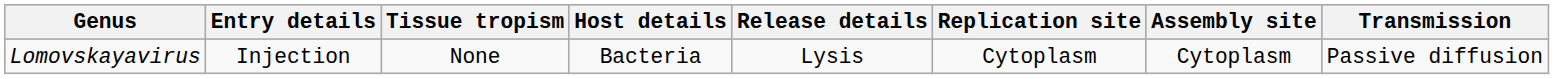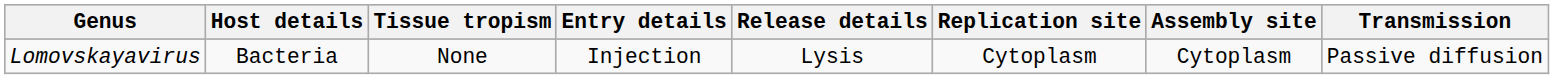columns swapped: Host details <-> Entry details
